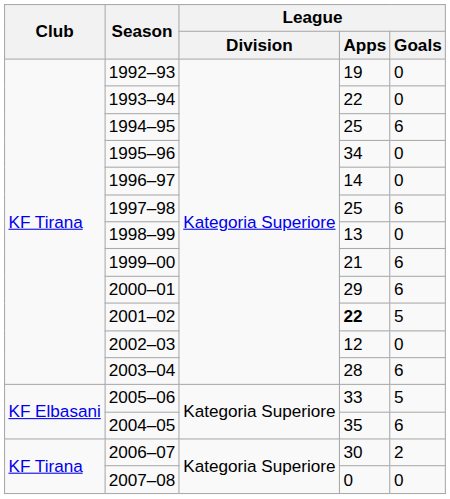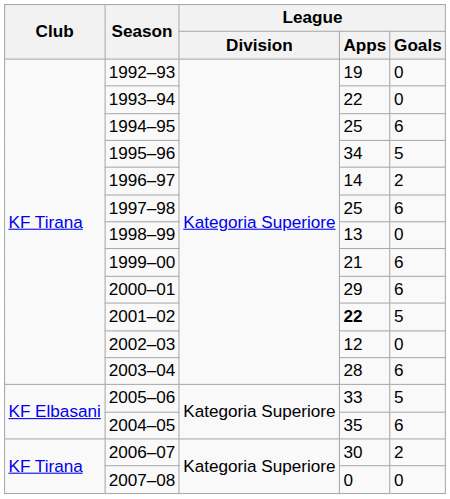1995–96 | League / Goals: 0 -> 5
1996–97 | League / Goals: 0 -> 2
